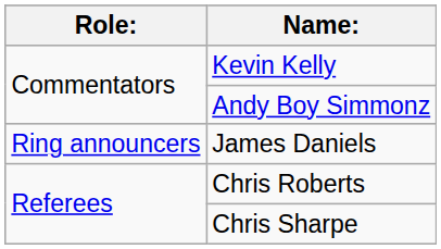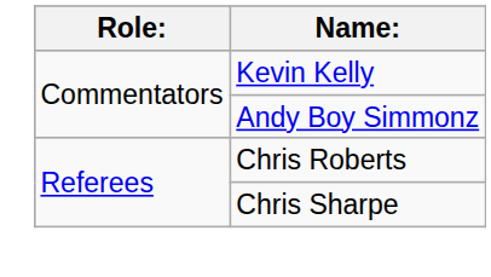- row: Ring announcers | James Daniels
